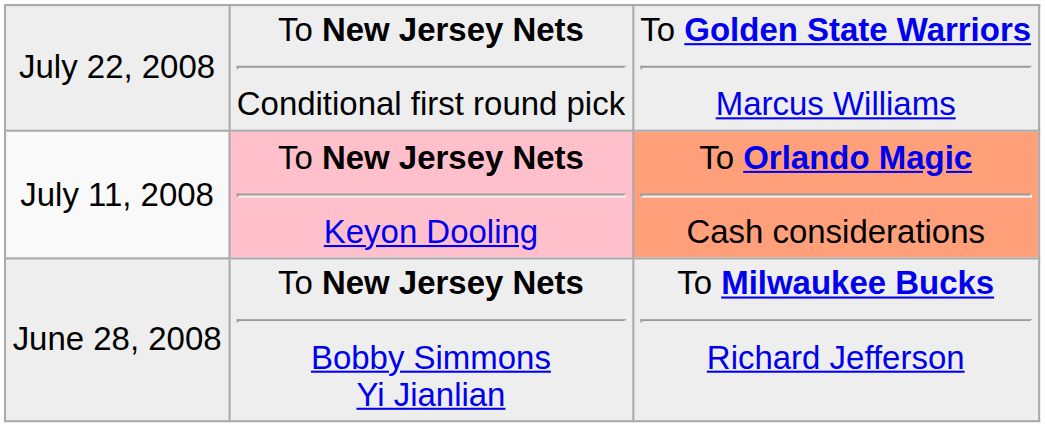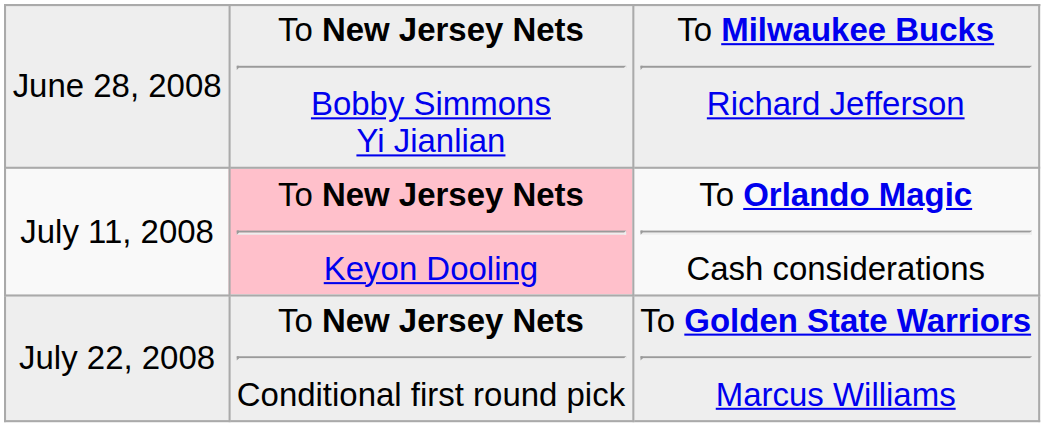rows swapped: June 28, 2008 <-> July 22, 2008
July 11, 2008 | column 3: lightsalmon background -> no background
